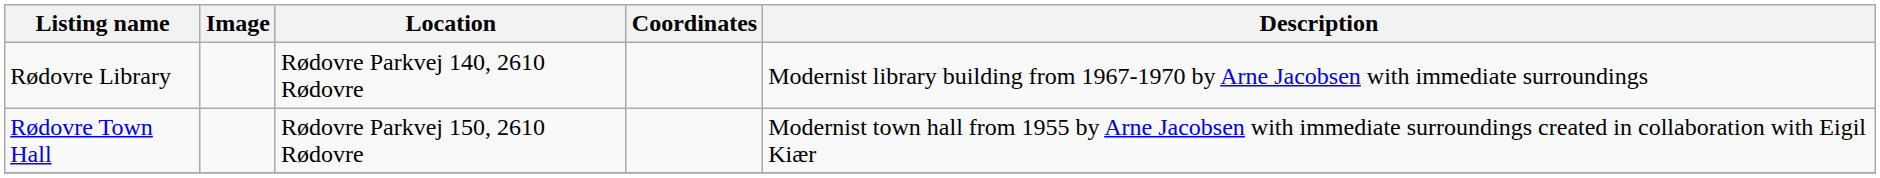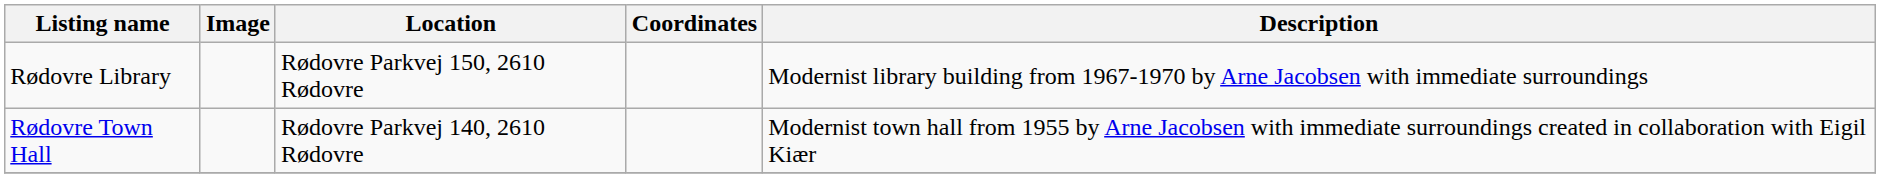Rødovre Library | Location: Rødovre Parkvej 140, 2610 Rødovre -> Rødovre Parkvej 150, 2610 Rødovre
Rødovre Town Hall | Location: Rødovre Parkvej 150, 2610 Rødovre -> Rødovre Parkvej 140, 2610 Rødovre
